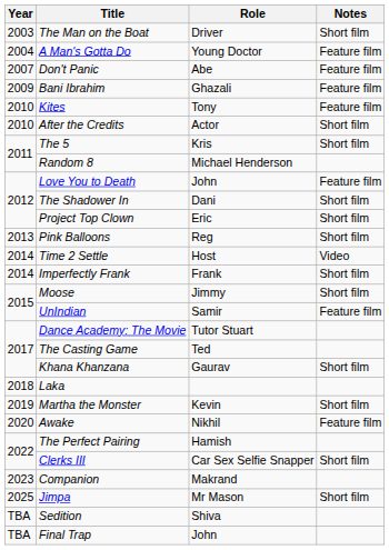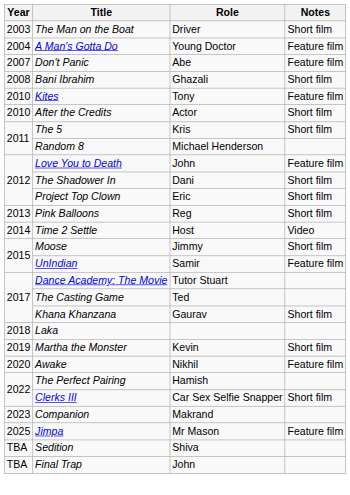Bani Ibrahim | Year: 2009 -> 2008
Bani Ibrahim | Notes: Feature film -> Short film
- row: 2014 | Imperfectly Frank | Frank | Short film
Jimpa | Notes: Short film -> Feature film
